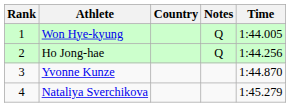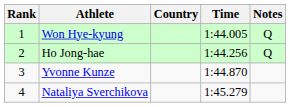columns swapped: Time <-> Notes
